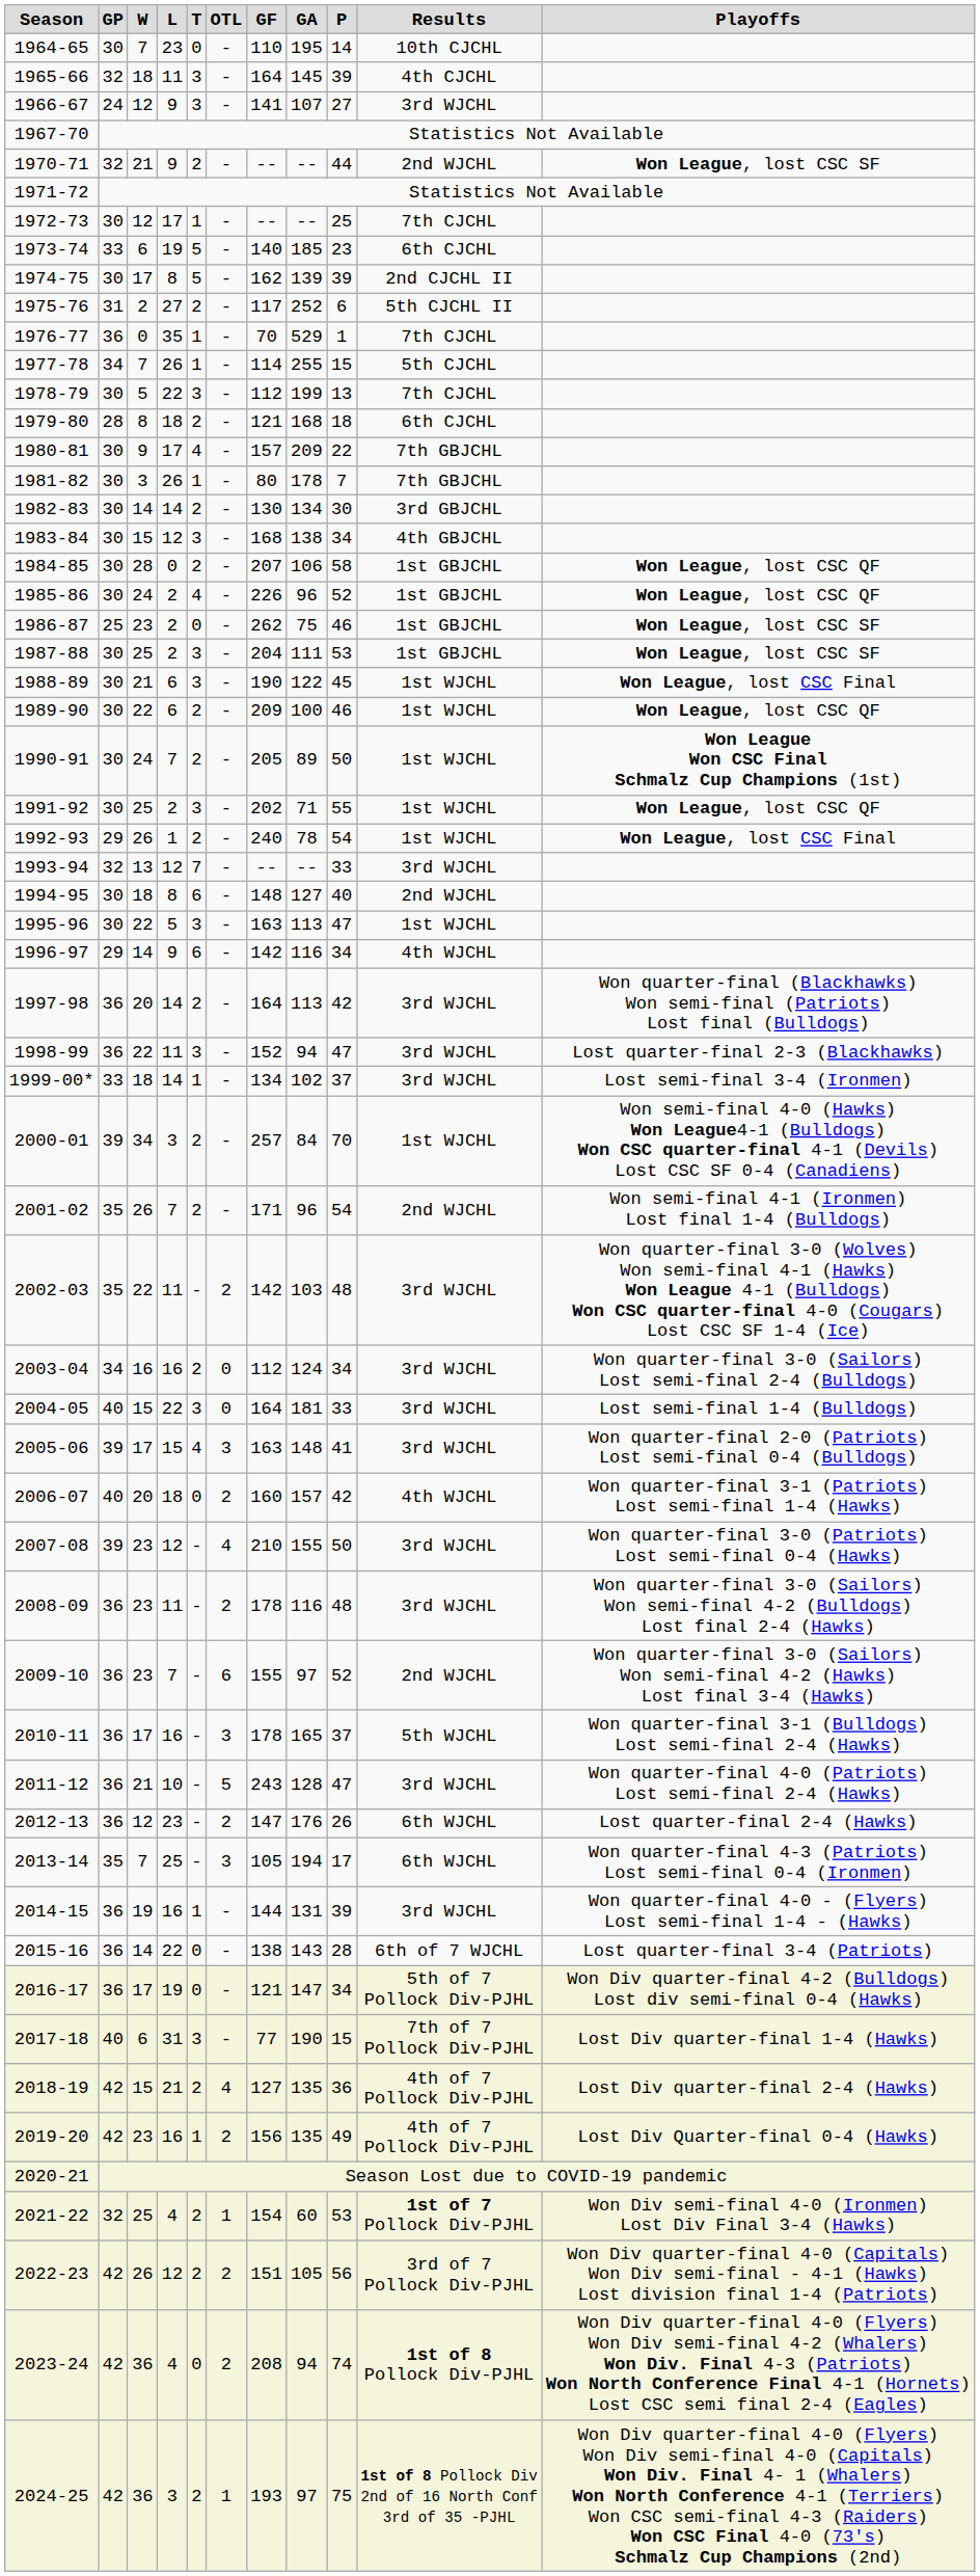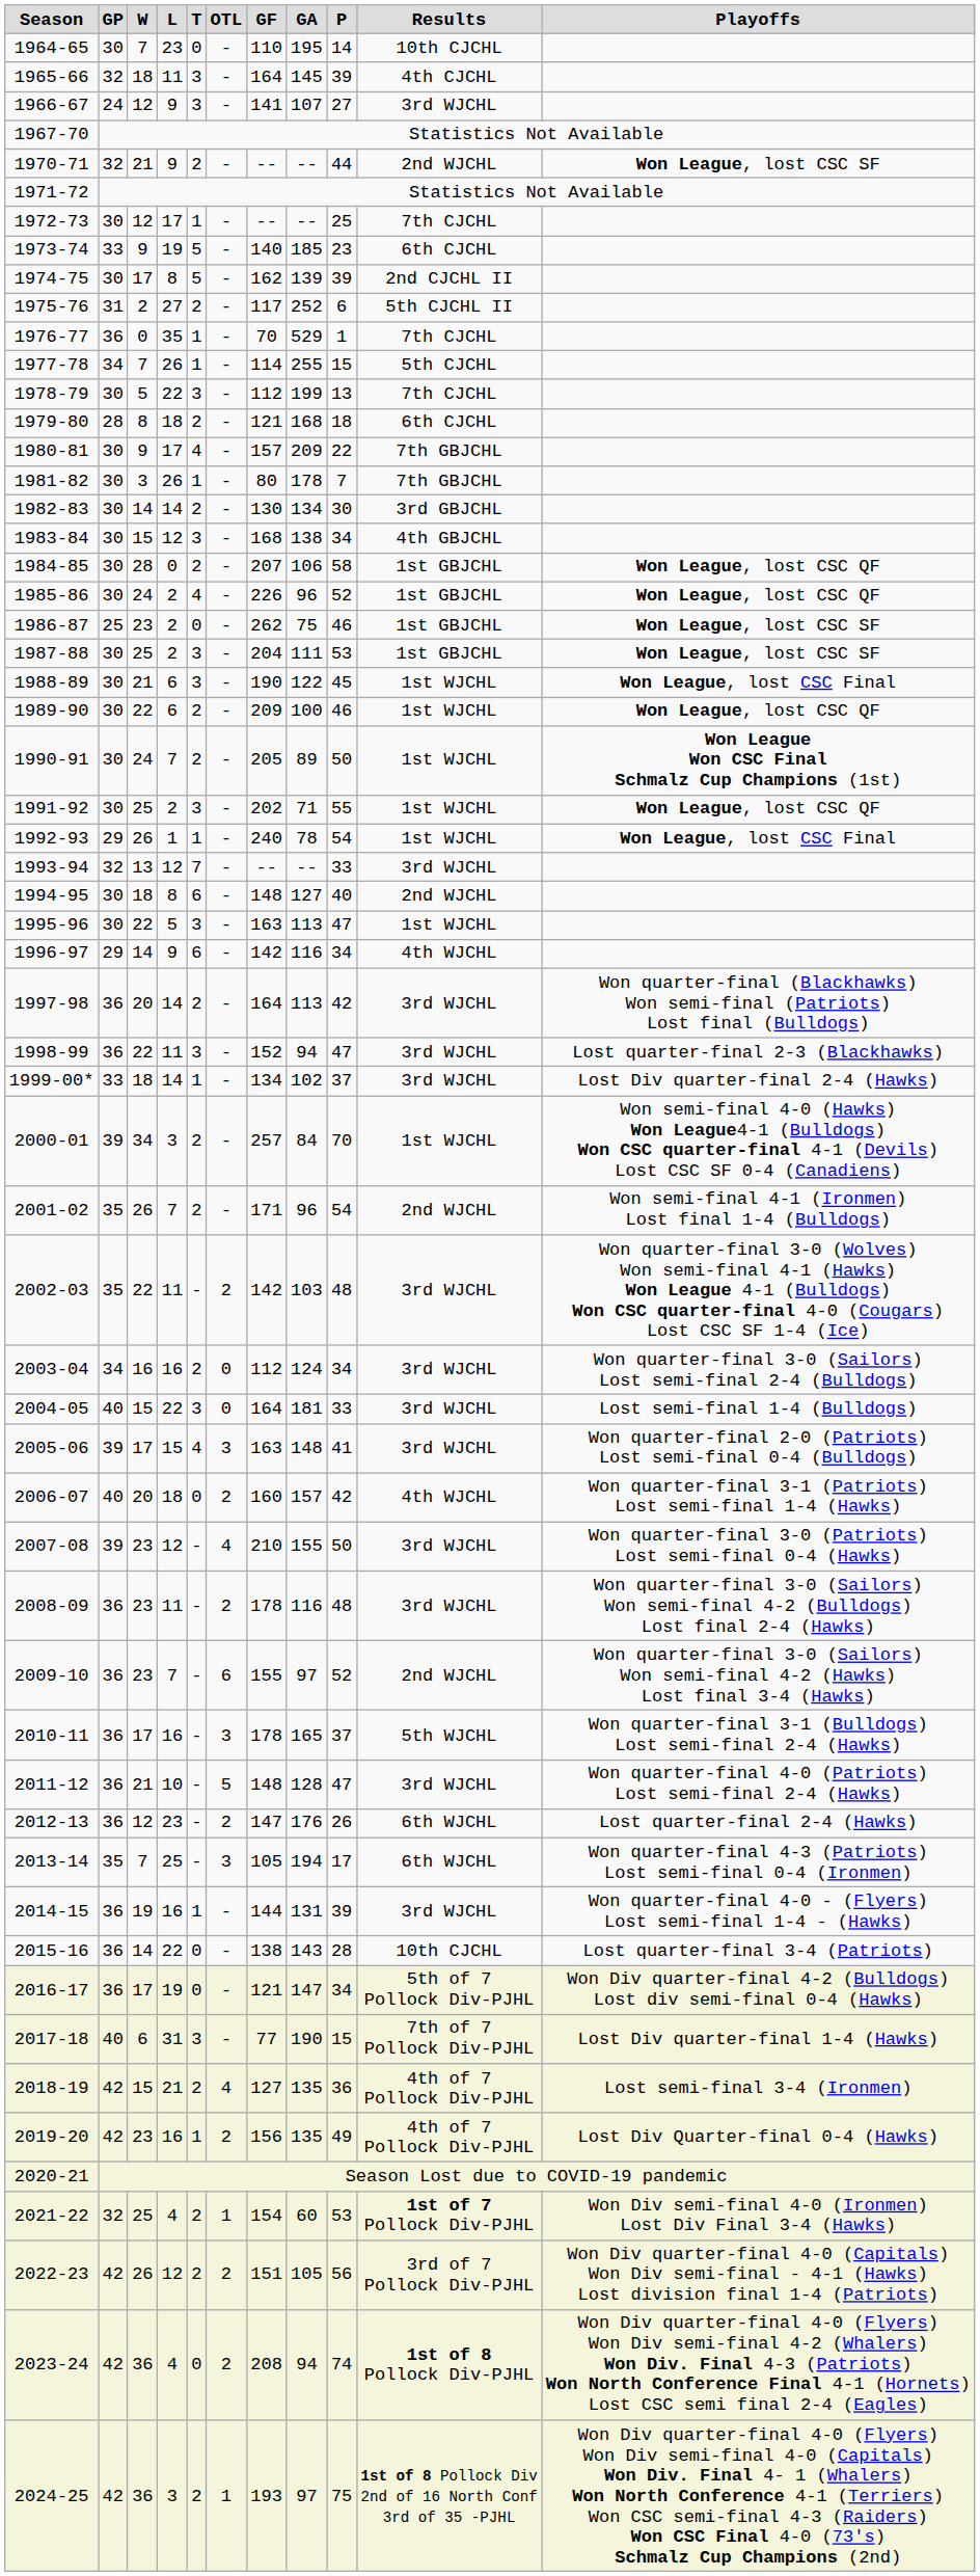1973-74 | W: 6 -> 9
1992-93 | T: 2 -> 1
1999-00* | Playoffs: Lost semi-final 3-4 (Ironmen) -> Lost Div quarter-final 2-4 (Hawks)
2011-12 | GF: 243 -> 148
2015-16 | Results: 6th of 7 WJCHL -> 10th CJCHL
2018-19 | Playoffs: Lost Div quarter-final 2-4 (Hawks) -> Lost semi-final 3-4 (Ironmen)
